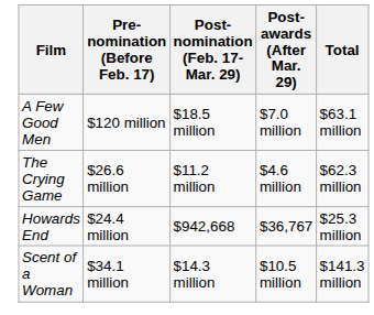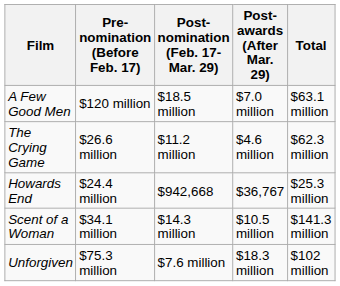+ row: Unforgiven | $75.3 million | $7.6 million | $18.3 million | $102 million
